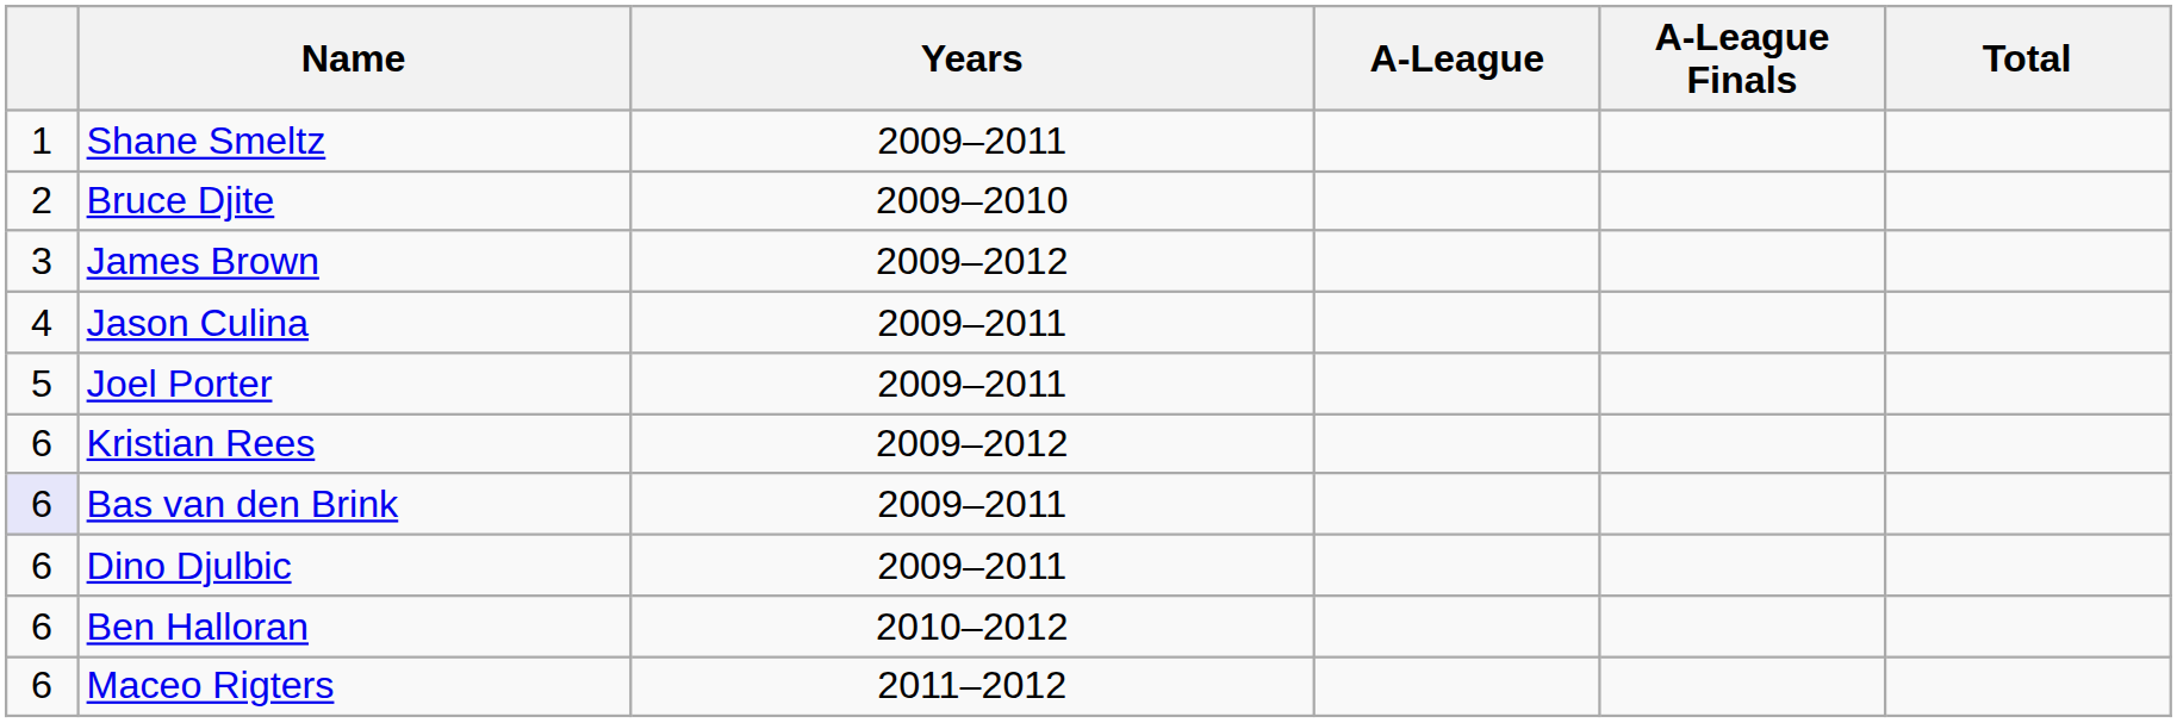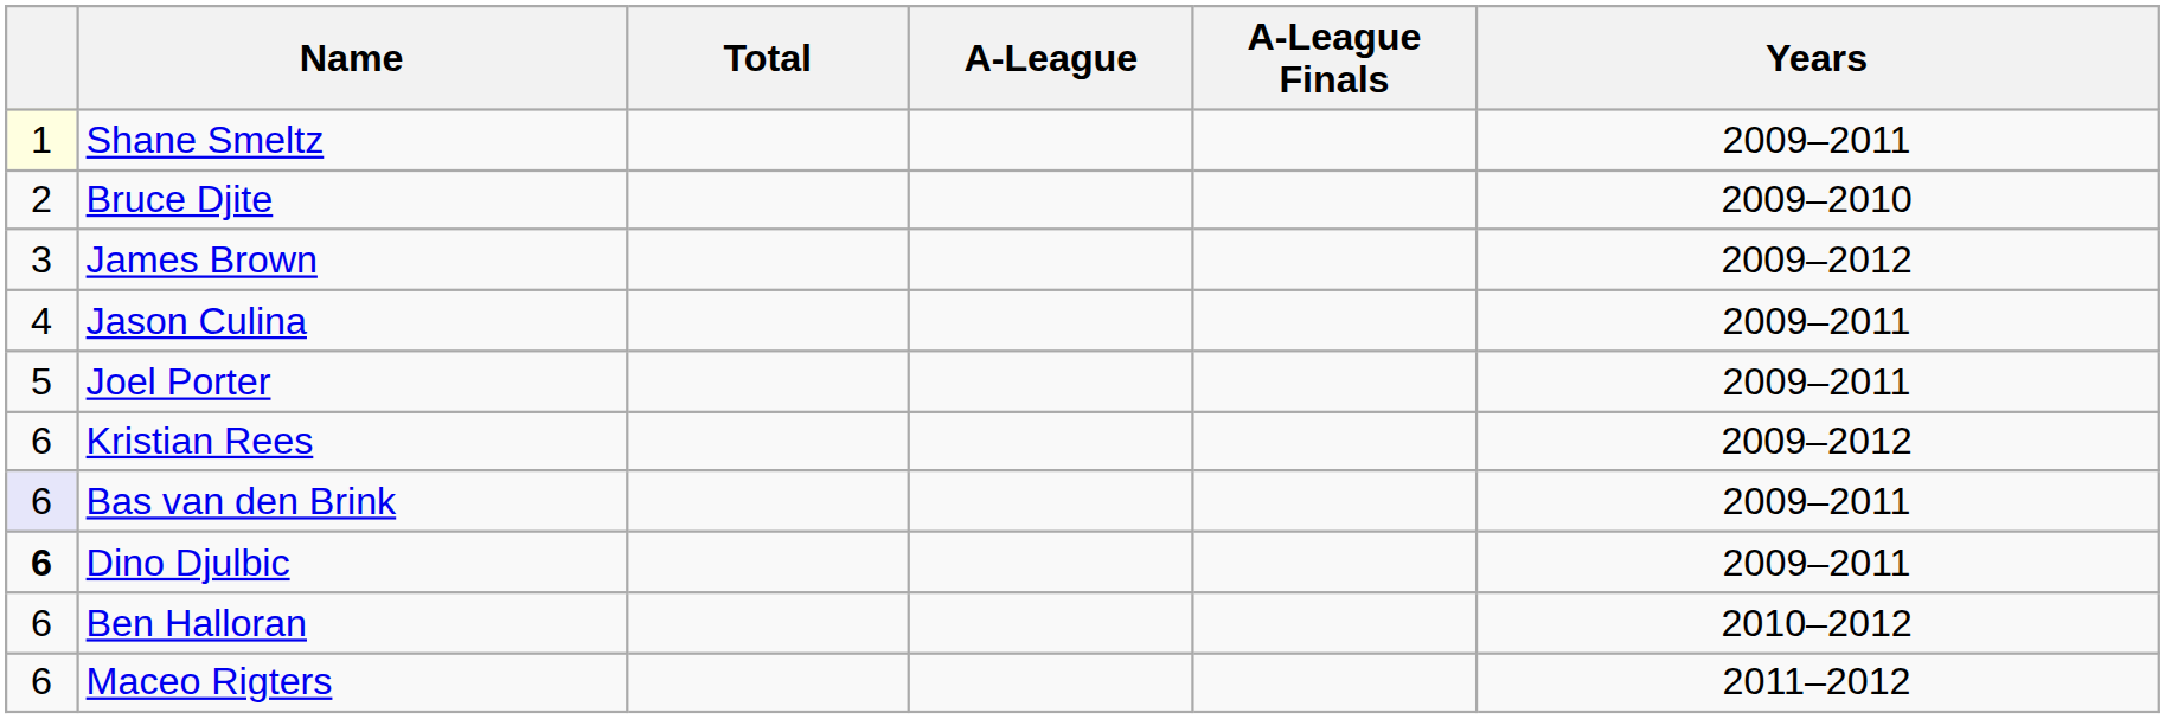columns swapped: Years <-> Total
Shane Smeltz | column 1: no background -> lightyellow background
Dino Djulbic | column 1: normal -> bold
